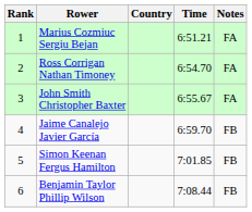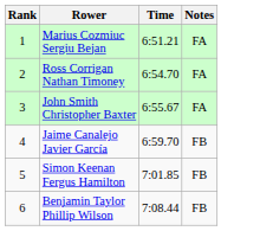- column: Country
